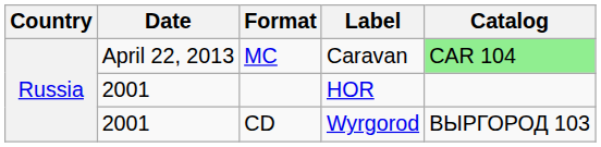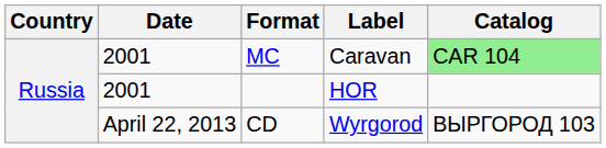MC | Date: April 22, 2013 -> 2001
CD | Date: 2001 -> April 22, 2013
